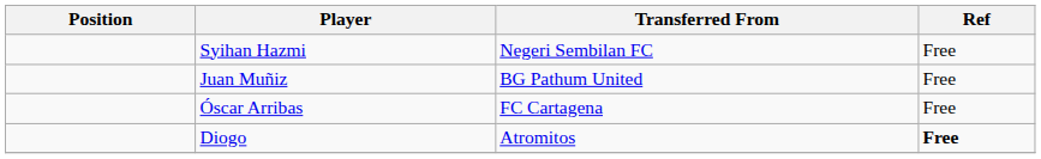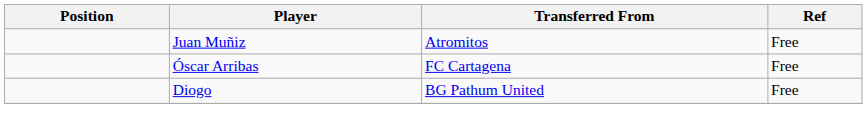- row: Syihan Hazmi | Negeri Sembilan FC | Free
Juan Muñiz | Transferred From: BG Pathum United -> Atromitos
Diogo | Transferred From: Atromitos -> BG Pathum United
Diogo | Ref: bold -> normal
